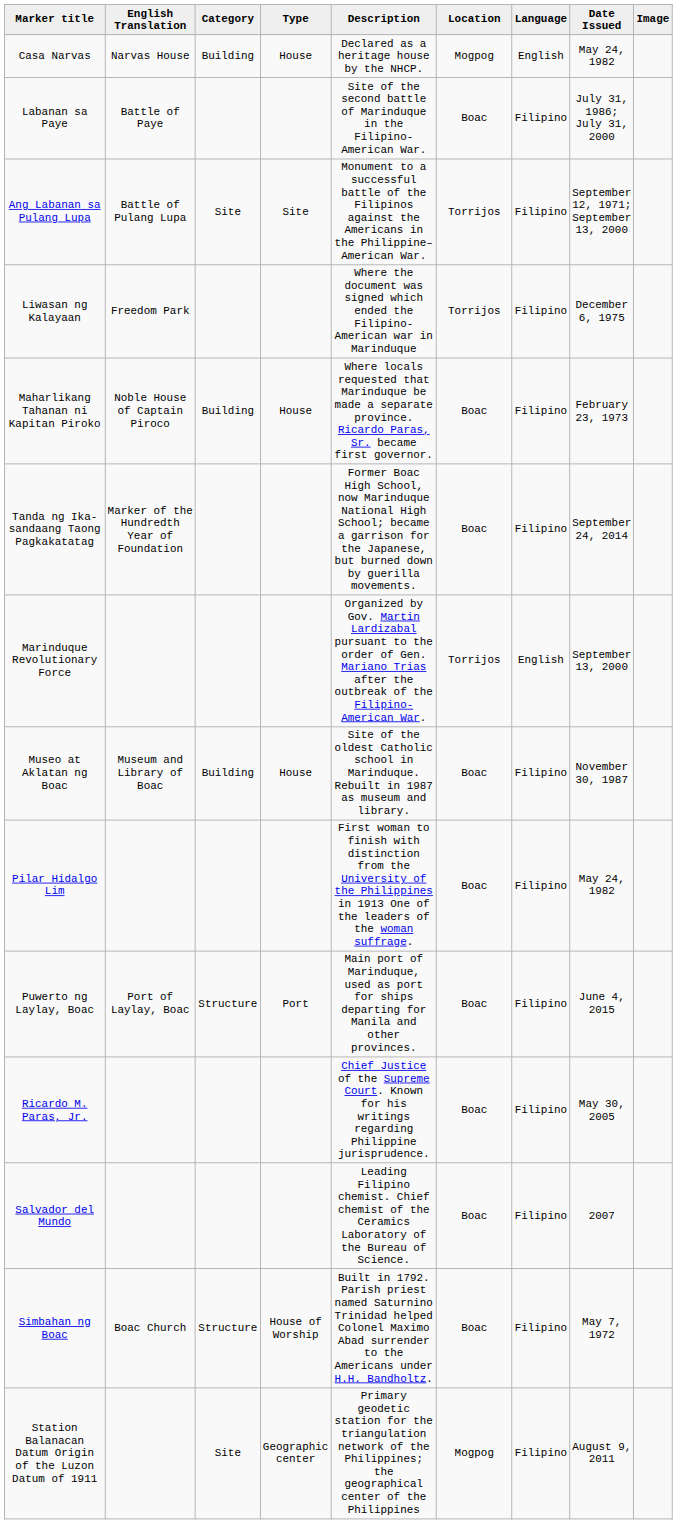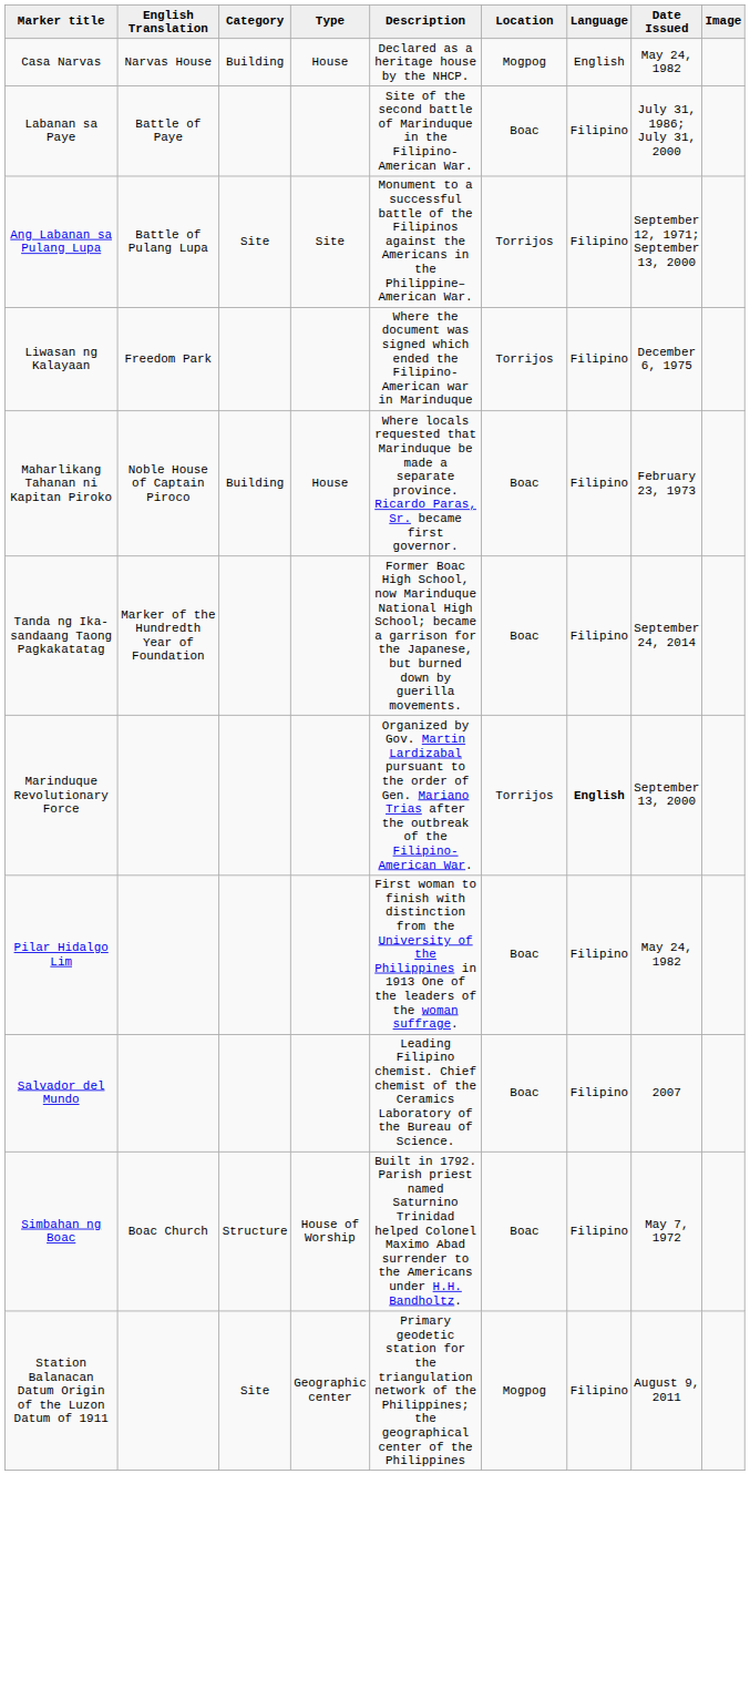Marinduque Revolutionary Force | Language: normal -> bold
- row: Museo at Aklatan ng Boac | Museum and Library of Boac | Building | House | Site of the oldest Catholic school in Marinduque. Rebuilt in 1987 as museum and library. | Boac | Filipino | November 30, 1987
- row: Puwerto ng Laylay, Boac | Port of Laylay, Boac | Structure | Port | Main port of Marinduque, used as port for ships departing for Manila and other provinces. | Boac | Filipino | June 4, 2015
- row: Ricardo M. Paras, Jr. | Chief Justice of the Supreme Court. Known for his writings regarding Philippine jurisprudence. | Boac | Filipino | May 30, 2005
